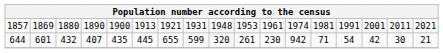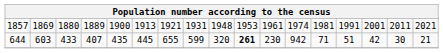1857 | column 4: 1890 -> 1889
644 | column 2: 601 -> 603
644 | column 3: 432 -> 433
644 | column 10: normal -> bold
644 | column 14: 54 -> 51
